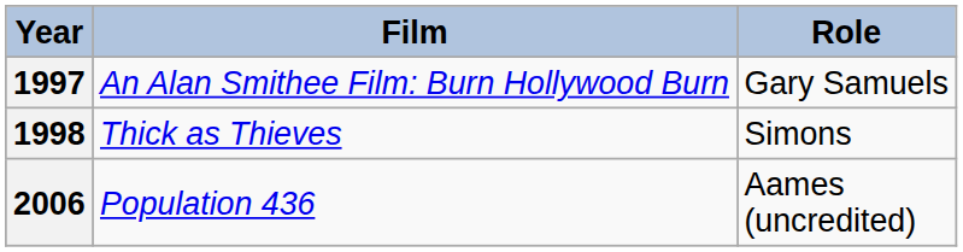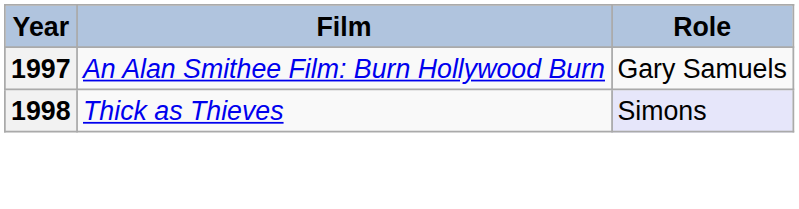1998 | Role: no background -> lavender background
- row: 2006 | Population 436 | Aames (uncredited)
